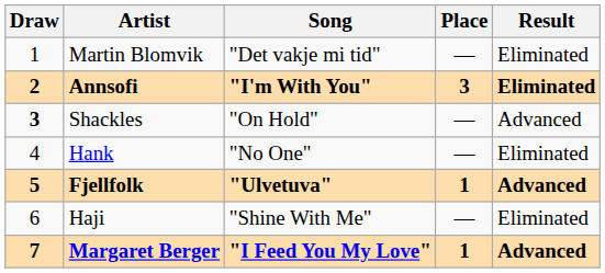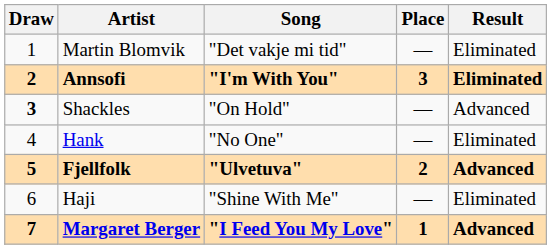Fjellfolk | Place: 1 -> 2
